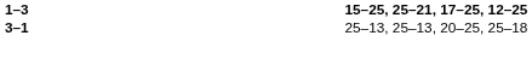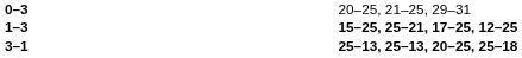+ row: 0–3 | 20–25, 21–25, 29–31
3–1 | column 4: normal -> bold
